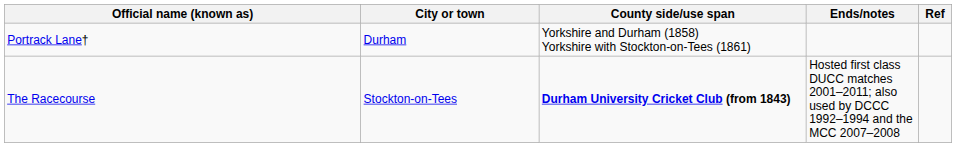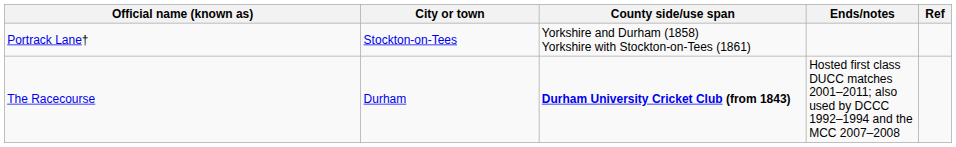Portrack Lane† | City or town: Durham -> Stockton-on-Tees
The Racecourse | City or town: Stockton-on-Tees -> Durham
